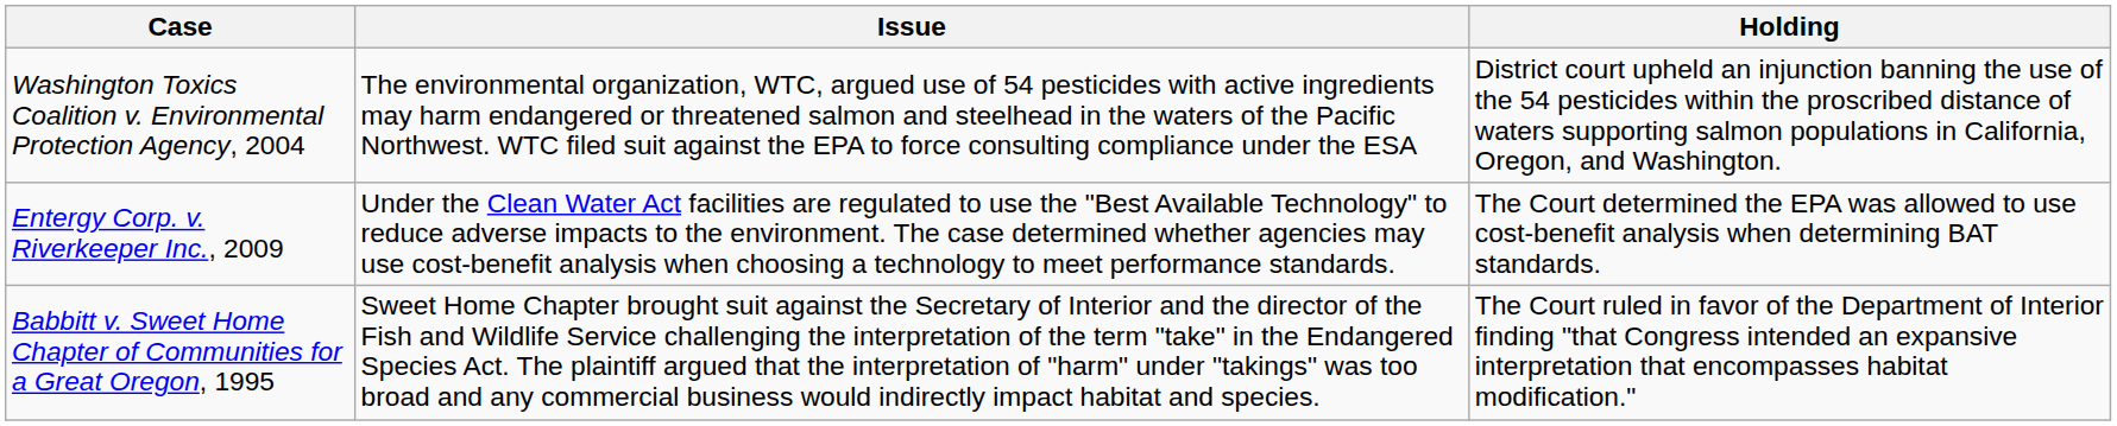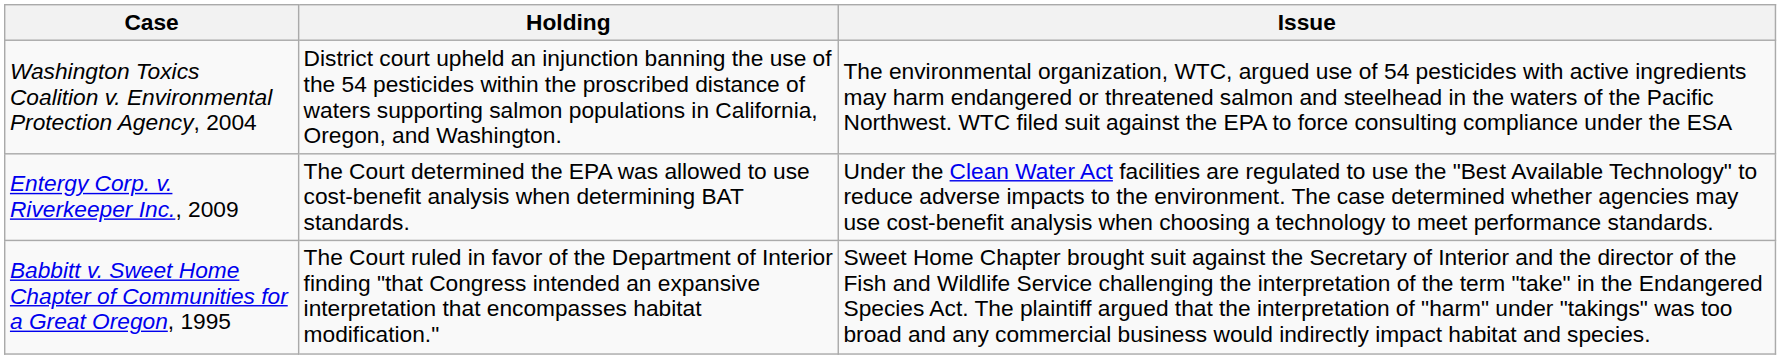columns swapped: Issue <-> Holding
